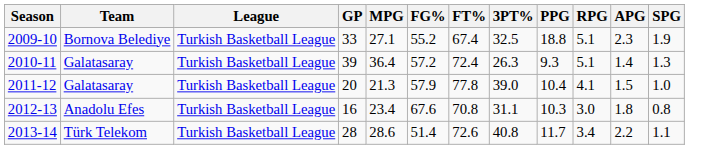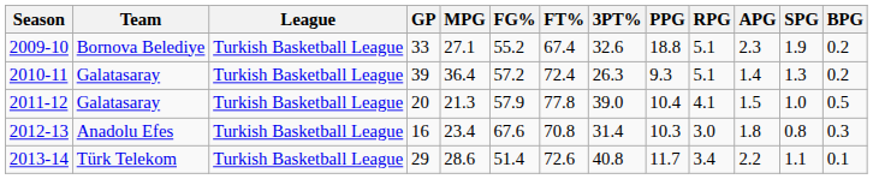+ column: BPG | 0.2 | 0.2 | 0.5 | 0.3 | 0.1
2009-10 | 3PT%: 32.5 -> 32.6
2012-13 | 3PT%: 31.1 -> 31.4
2013-14 | GP: 28 -> 29
